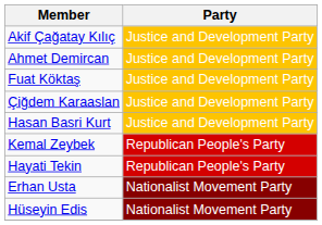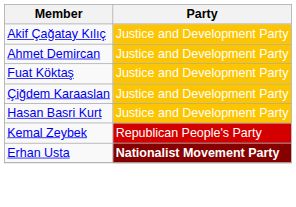- row: Hayati Tekin | Republican People's Party
Erhan Usta | Party: normal -> bold
- row: Hüseyin Edis | Nationalist Movement Party
